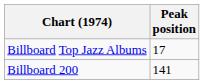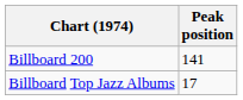rows swapped: Billboard Top Jazz Albums <-> Billboard 200
